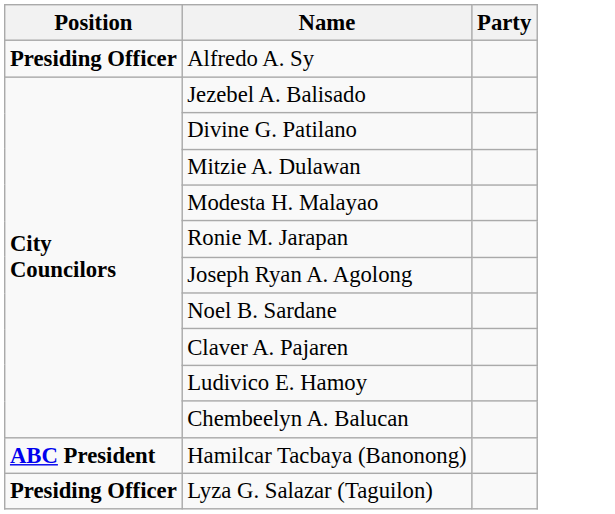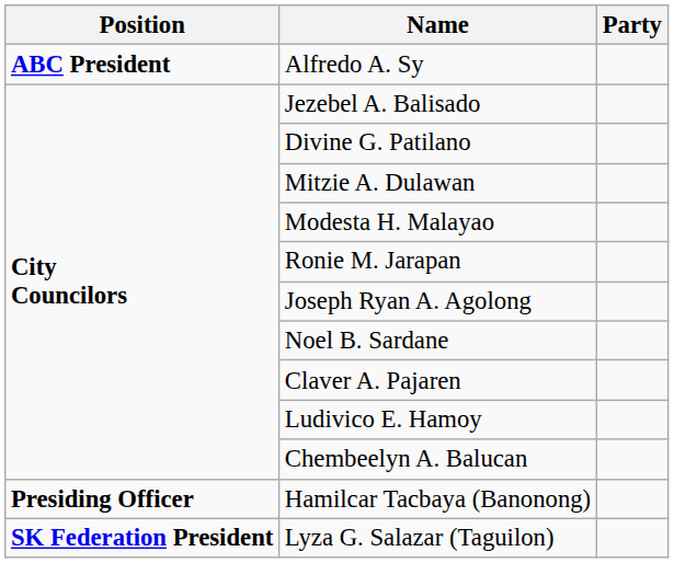Alfredo A. Sy | Position: Presiding Officer -> ABC President
Hamilcar Tacbaya (Banonong) | Position: ABC President -> Presiding Officer
Lyza G. Salazar (Taguilon) | Position: Presiding Officer -> SK Federation President
